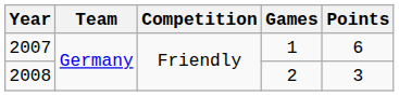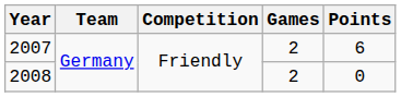2007 | Games: 1 -> 2
2008 | Points: 3 -> 0
